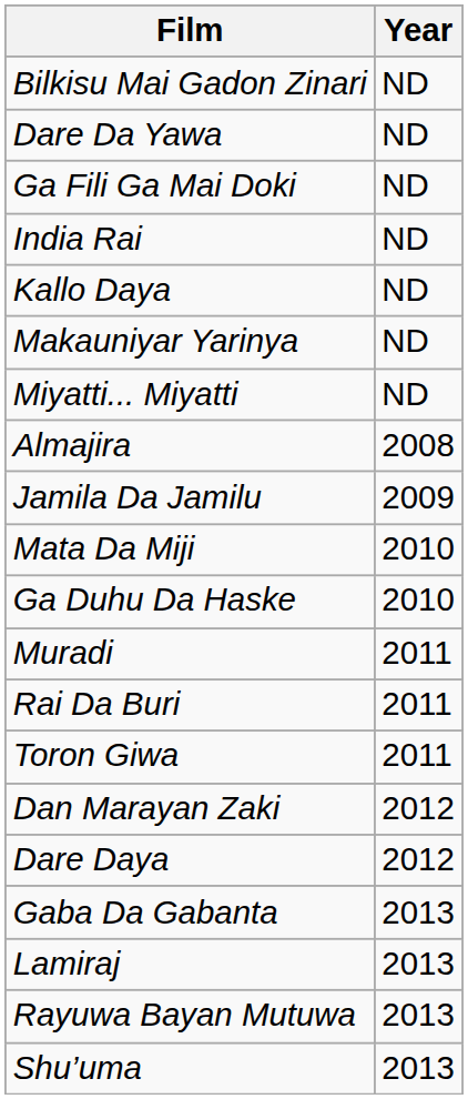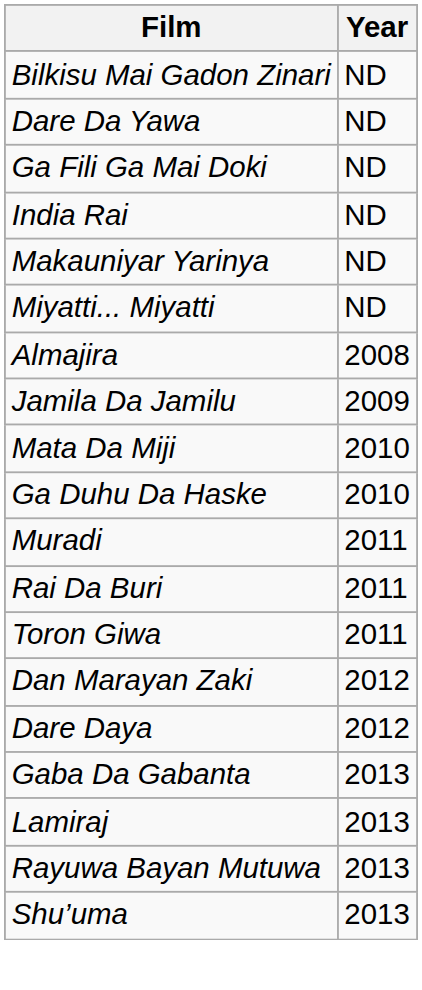- row: Kallo Daya | ND
